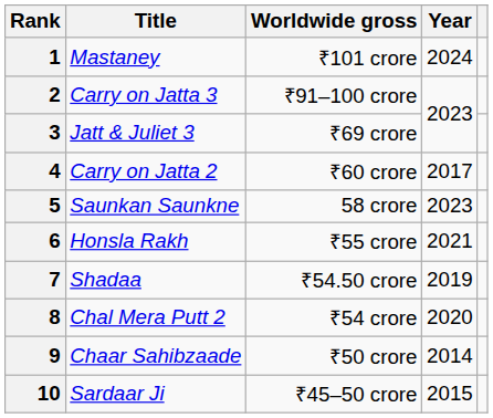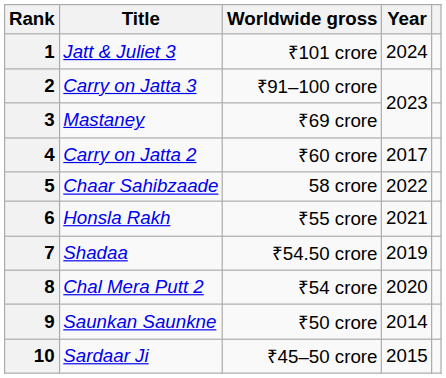1 | Title: Mastaney -> Jatt & Juliet 3
3 | Title: Jatt & Juliet 3 -> Mastaney
5 | Title: Saunkan Saunkne -> Chaar Sahibzaade
5 | Year: 2023 -> 2022
9 | Title: Chaar Sahibzaade -> Saunkan Saunkne
